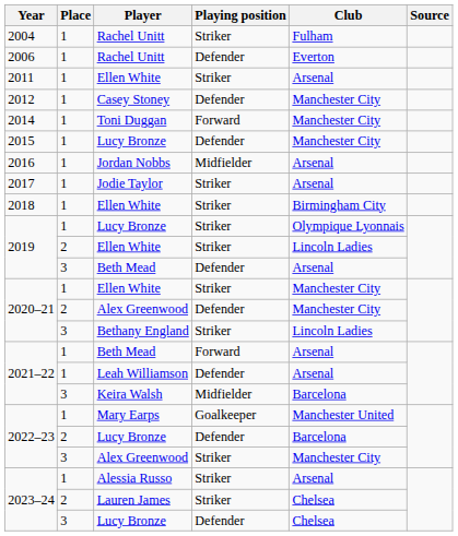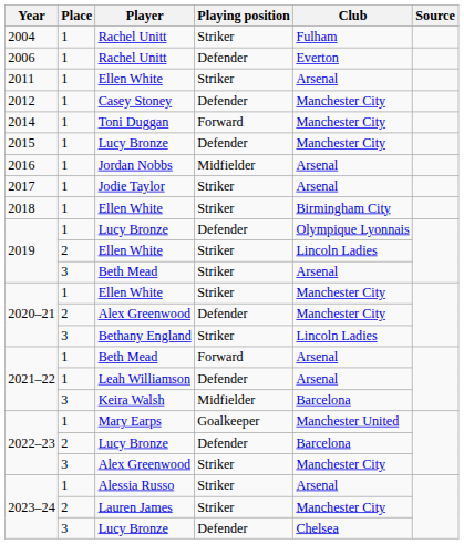2019 / Lucy Bronze | Playing position: Striker -> Defender
2019 / Beth Mead | Playing position: Defender -> Striker
Lauren James | Club: Chelsea -> Manchester City
